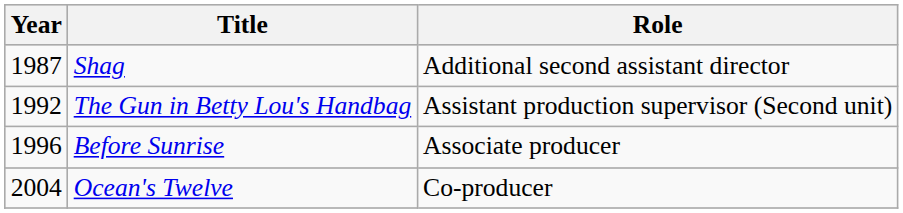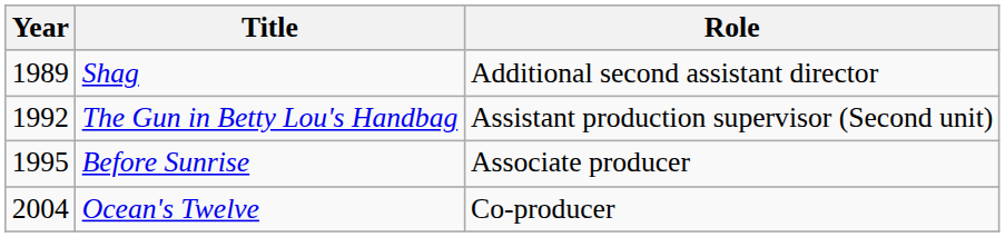Shag | Year: 1987 -> 1989
Before Sunrise | Year: 1996 -> 1995
